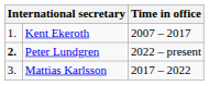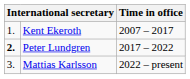Peter Lundgren | Time in office: 2022 – present -> 2017 – 2022
Mattias Karlsson | Time in office: 2017 – 2022 -> 2022 – present
